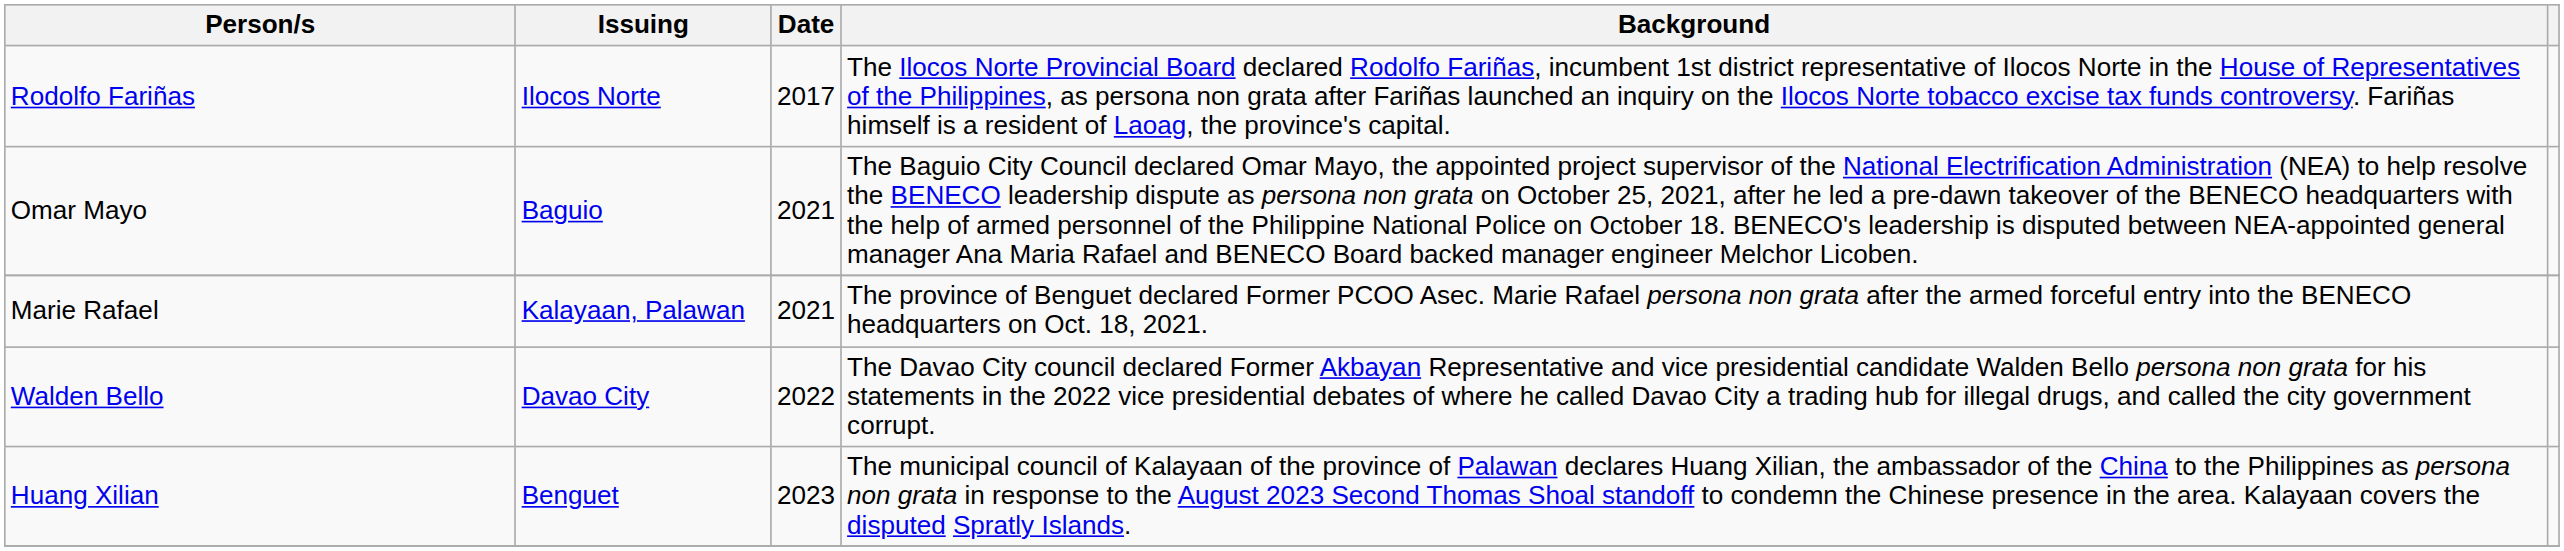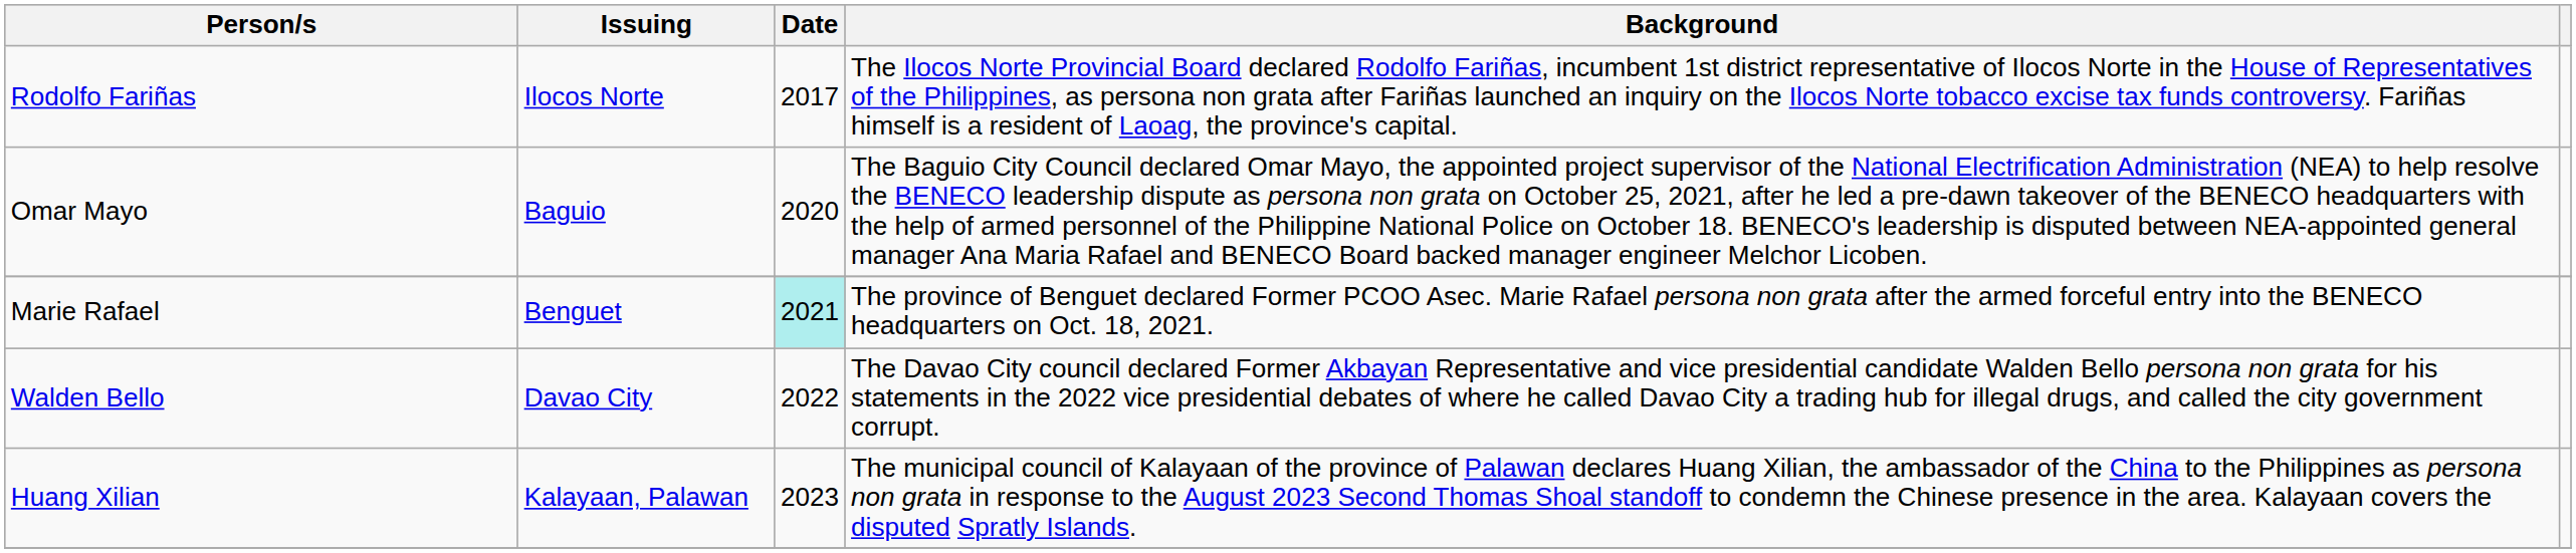Omar Mayo | Date: 2021 -> 2020
Marie Rafael | Issuing: Kalayaan, Palawan -> Benguet
Marie Rafael | Date: no background -> paleturquoise background
Huang Xilian | Issuing: Benguet -> Kalayaan, Palawan
